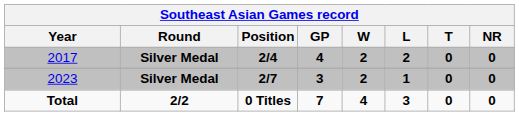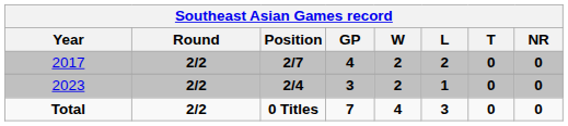2017 | Round: Silver Medal -> 2/2
2017 | Position: 2/4 -> 2/7
2023 | Round: Silver Medal -> 2/2
2023 | Position: 2/7 -> 2/4
